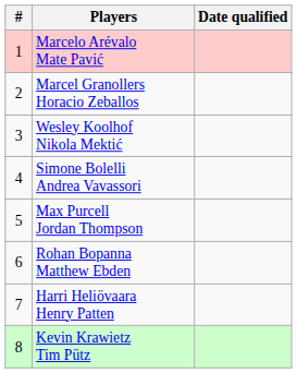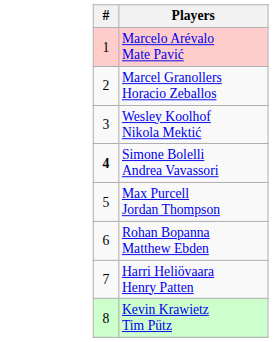- column: Date qualified
Simone Bolelli Andrea Vavassori | #: normal -> bold
